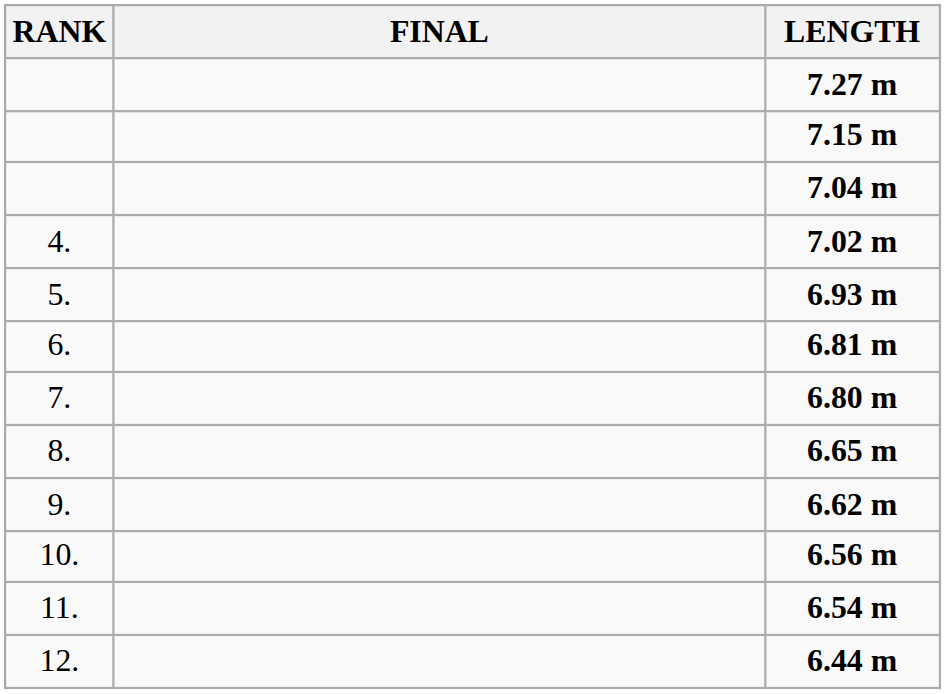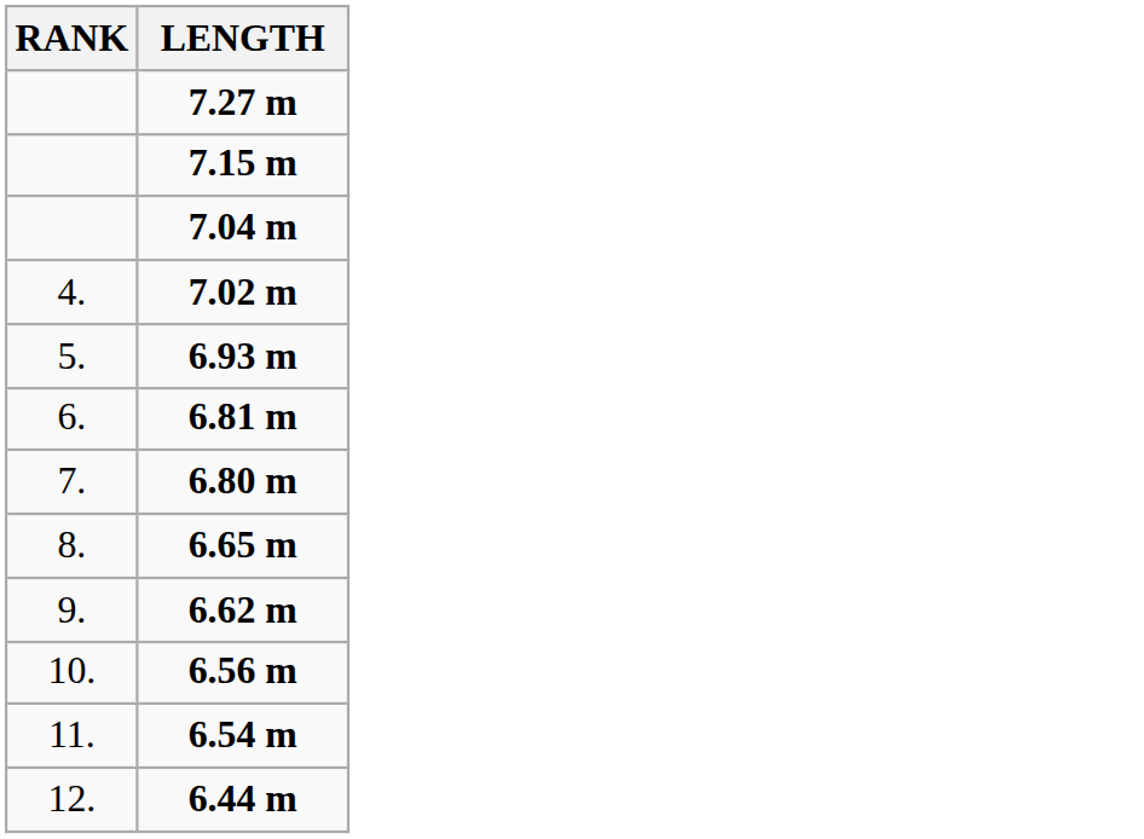- column: FINAL
